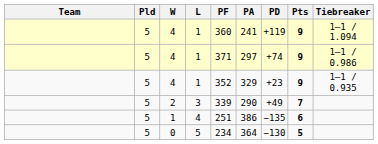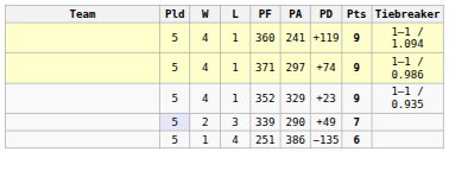2 | Pld: no background -> lavender background
- row: 5 | 0 | 5 | 234 | 364 | −130 | 5
